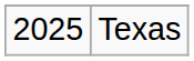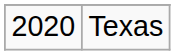Texas | column 1: 2025 -> 2020
